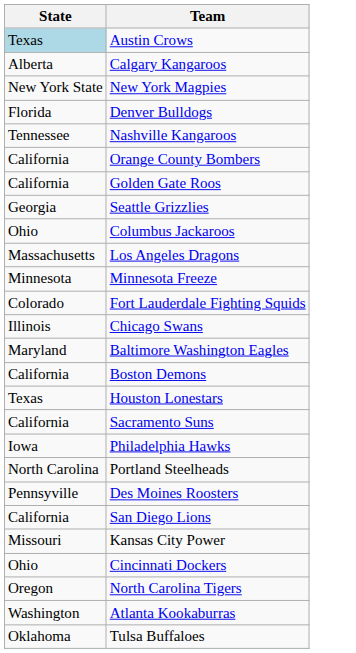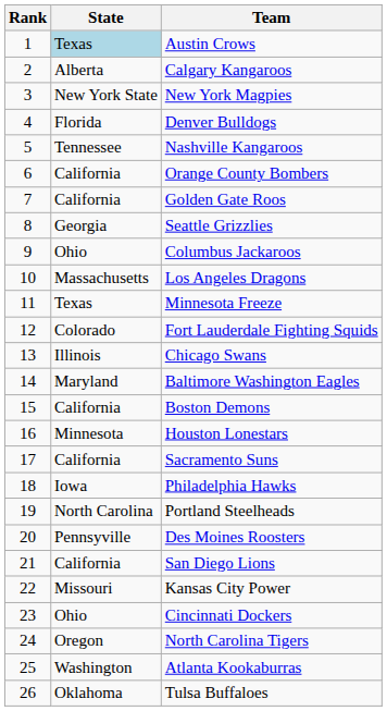+ column: Rank | 1 | 2 | 3 | 4 | 5 | 6 | 7 | 8 | 9 | 10 | 11 | 12 | 13 | 14 | 15 | 16 | 17 | 18 | 19 | 20 | 21 | 22 | 23 | 24 | 25 | 26
Minnesota Freeze | State: Minnesota -> Texas
Houston Lonestars | State: Texas -> Minnesota
